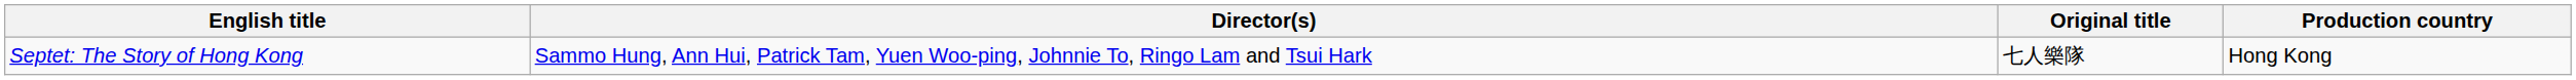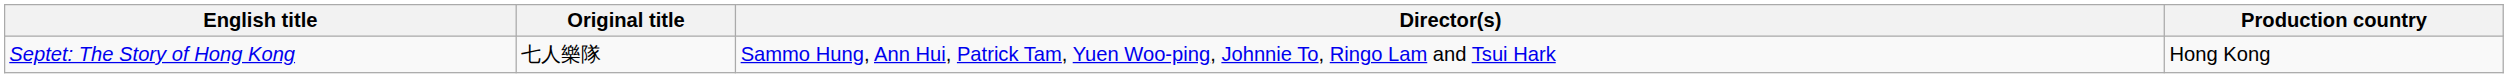columns swapped: Original title <-> Director(s)
